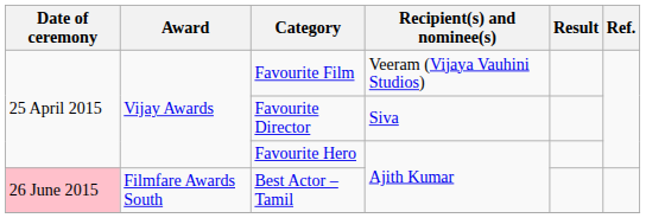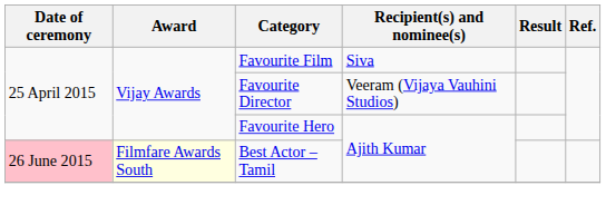Favourite Film | Recipient(s) and nominee(s): Veeram (Vijaya Vauhini Studios) -> Siva
Favourite Director | Recipient(s) and nominee(s): Siva -> Veeram (Vijaya Vauhini Studios)
Best Actor – Tamil | Award: no background -> lightyellow background
